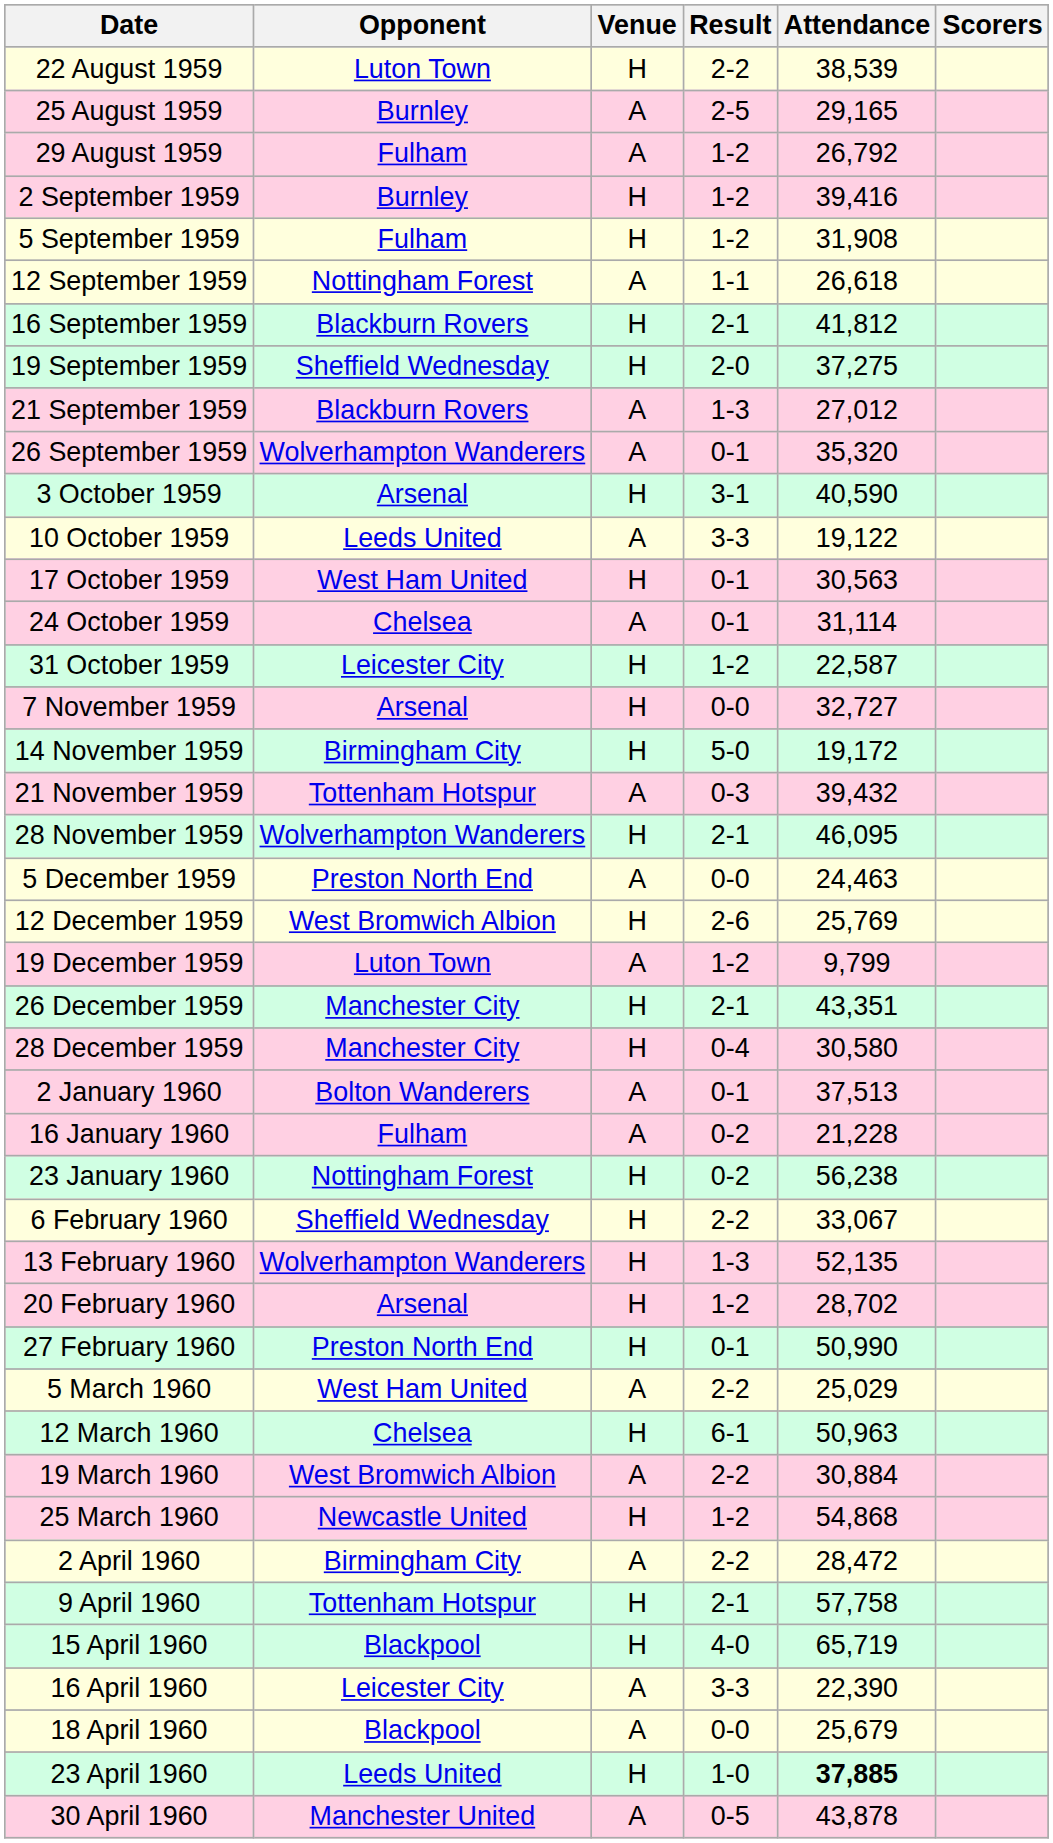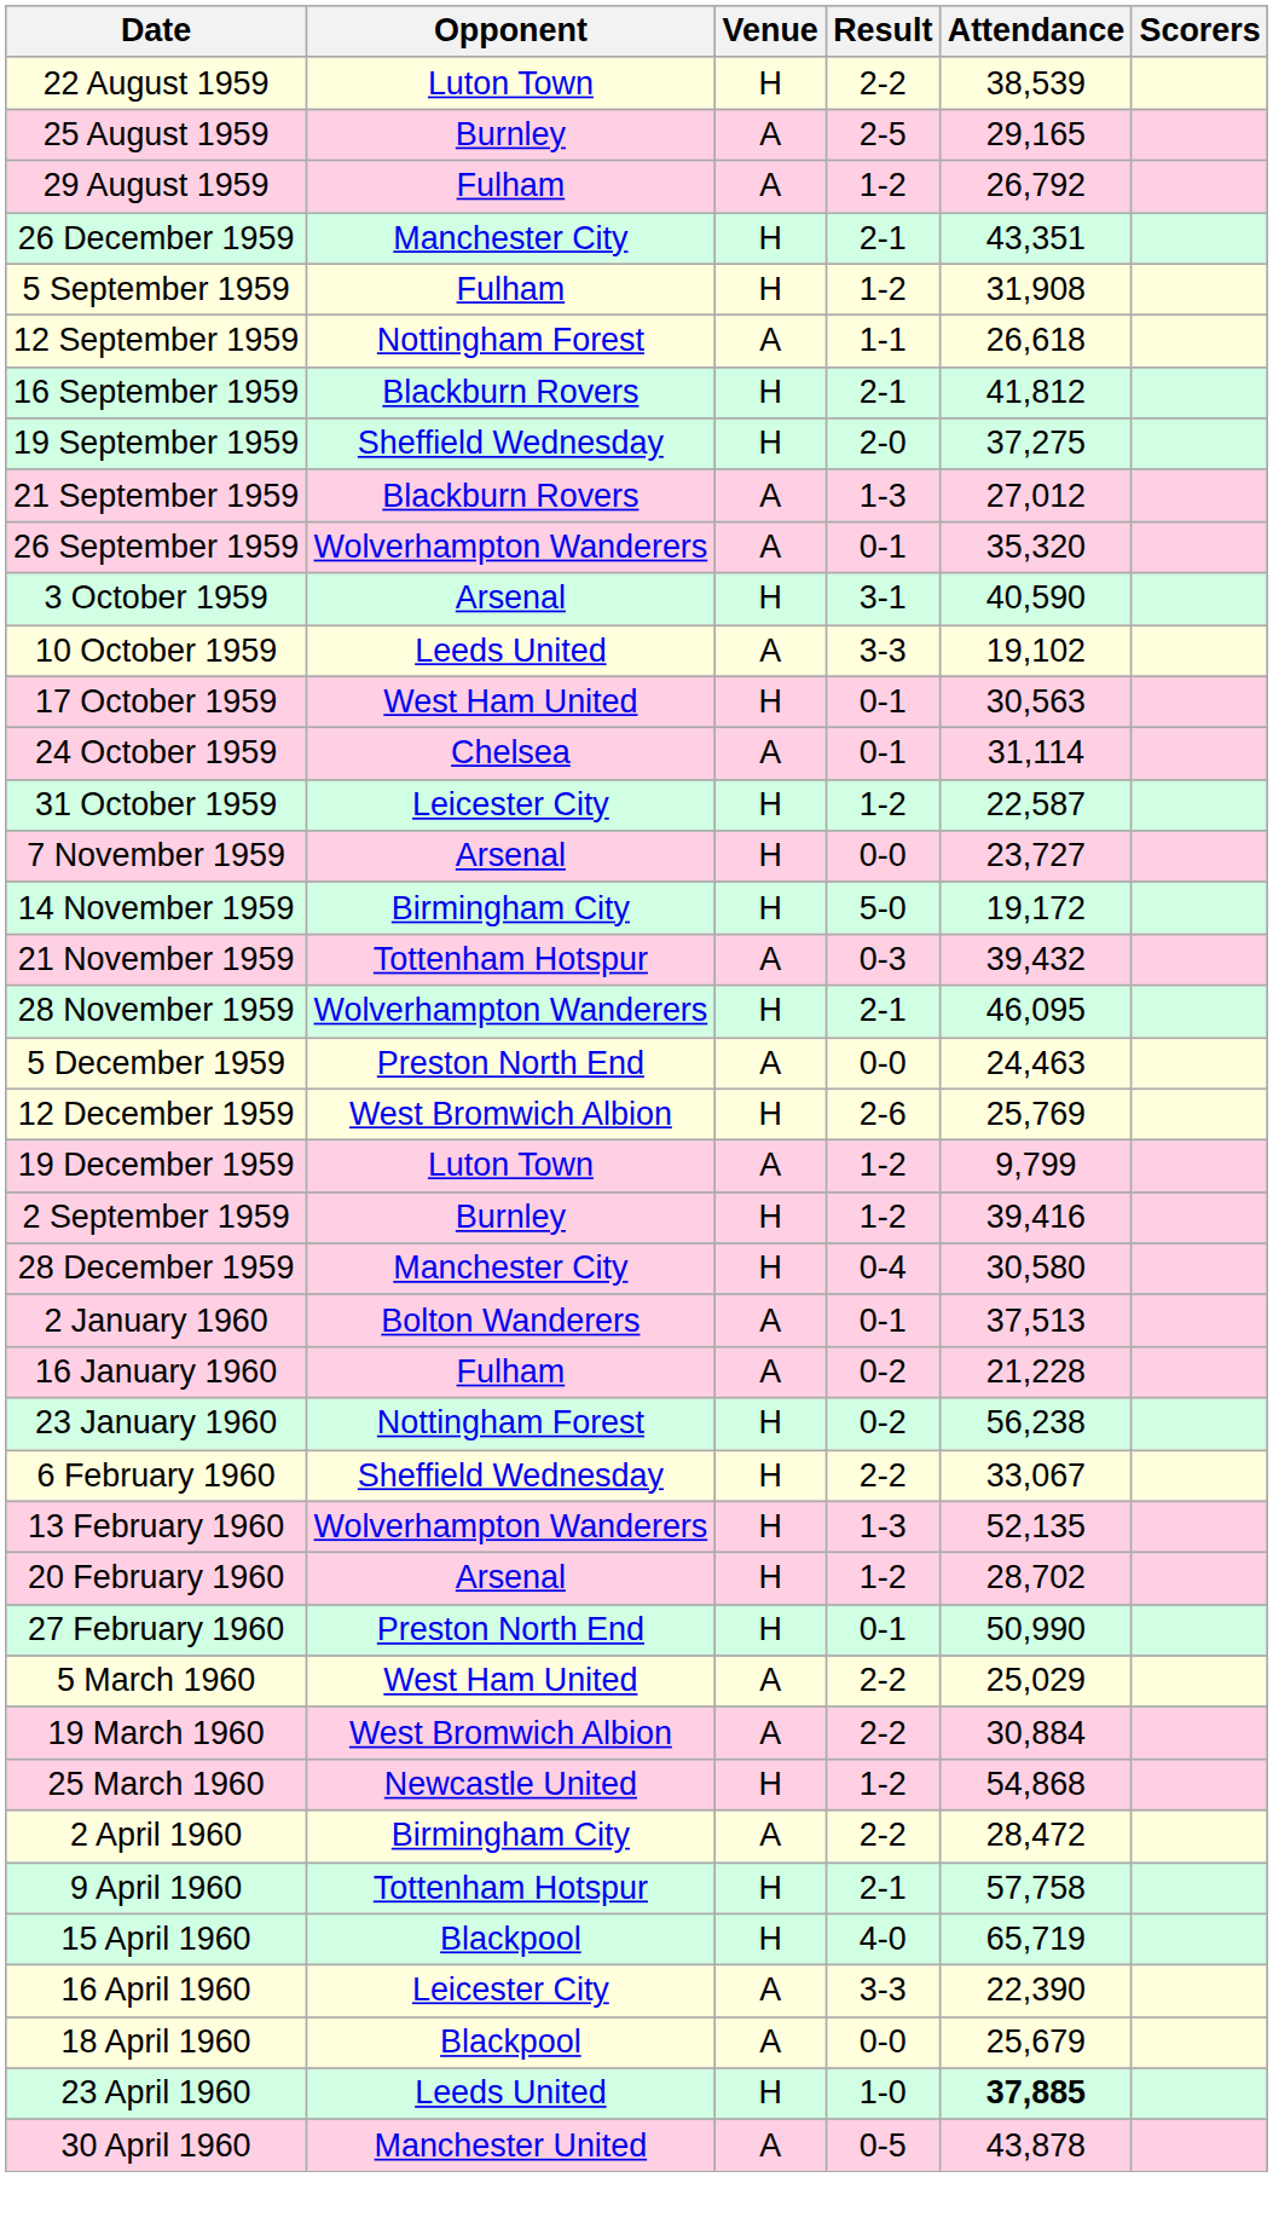rows swapped: 2 September 1959 <-> 26 December 1959
10 October 1959 | Attendance: 19,122 -> 19,102
7 November 1959 | Attendance: 32,727 -> 23,727
- row: 12 March 1960 | Chelsea | H | 6-1 | 50,963
